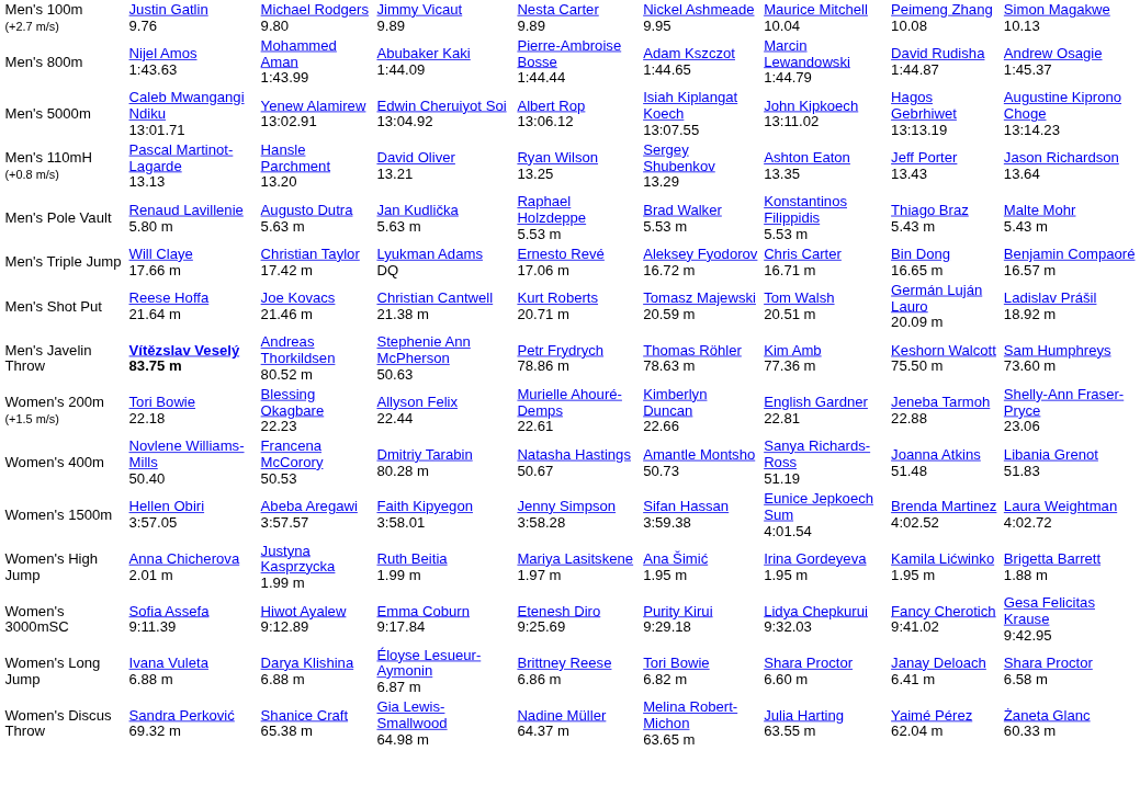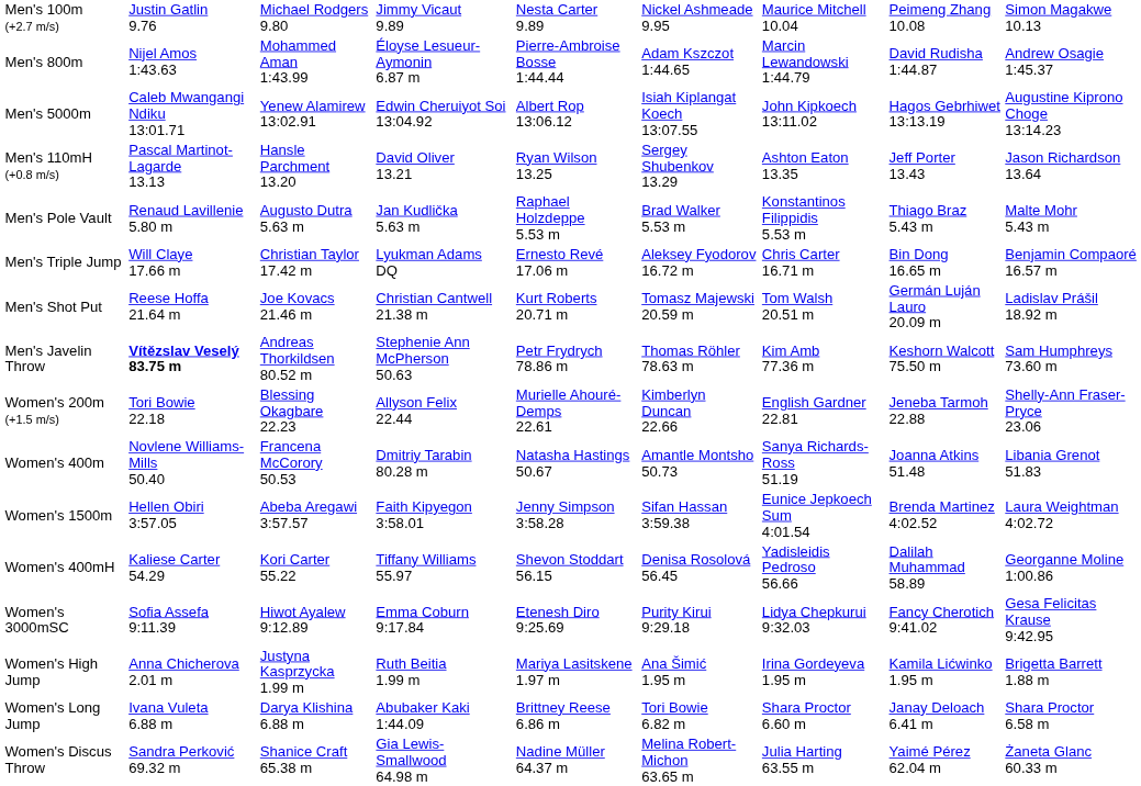Men's 800m | column 4: Abubaker Kaki 1:44.09 -> Éloyse Lesueur-Aymonin 6.87 m
+ row: Women's 400mH | Kaliese Carter 54.29 | Kori Carter 55.22 | Tiffany Williams 55.97 | Shevon Stoddart 56.15 | Denisa Rosolová 56.45 | Yadisleidis Pedroso 56.66 | Dalilah Muhammad 58.89 | Georganne Moline 1:00.86
rows swapped: Women's 3000mSC <-> Women's High Jump
Women's Long Jump | column 4: Éloyse Lesueur-Aymonin 6.87 m -> Abubaker Kaki 1:44.09
